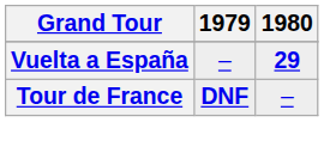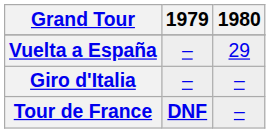Vuelta a España | 1980: bold -> normal
+ row: Giro d'Italia | – | –
